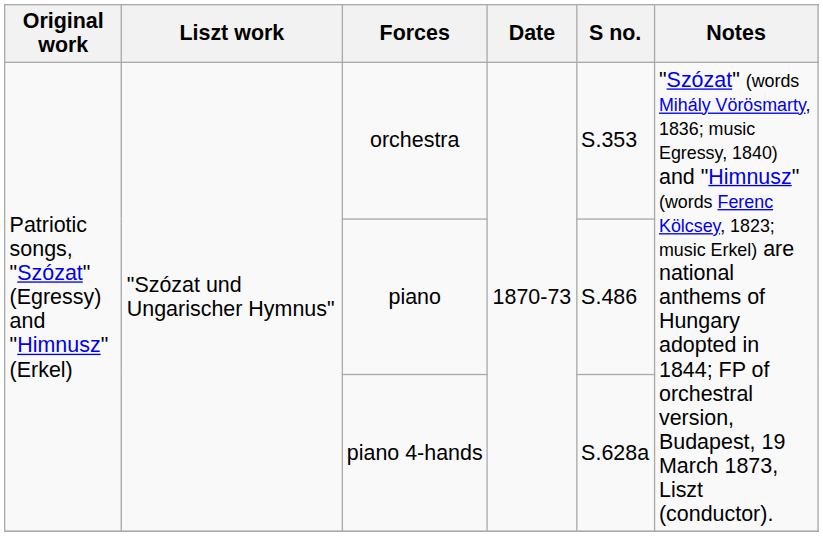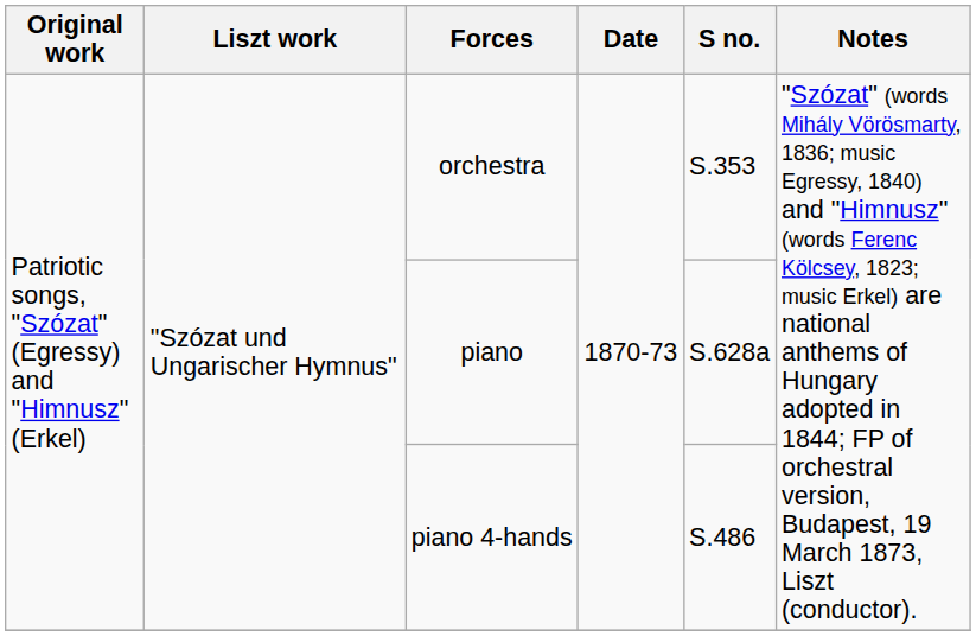piano | S no.: S.486 -> S.628a
piano 4‑hands | S no.: S.628a -> S.486
